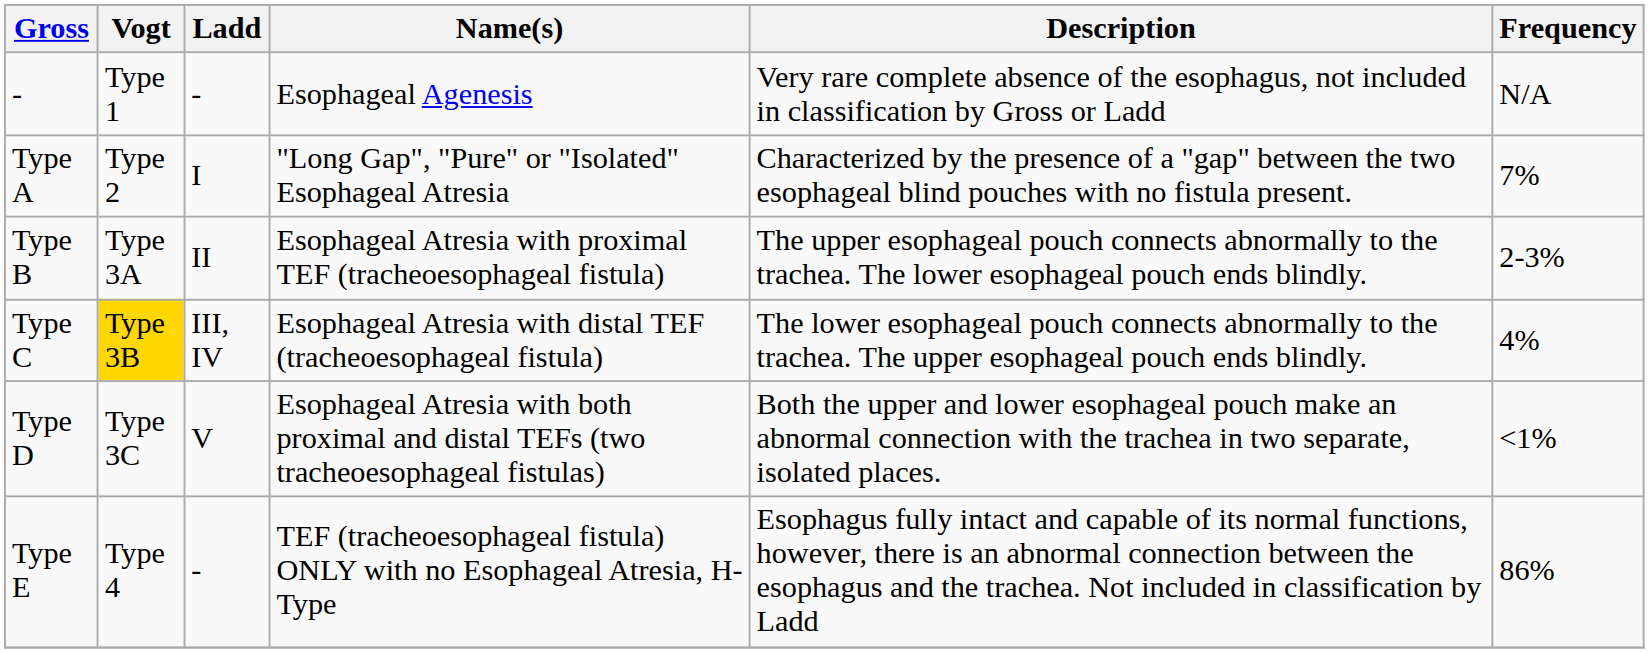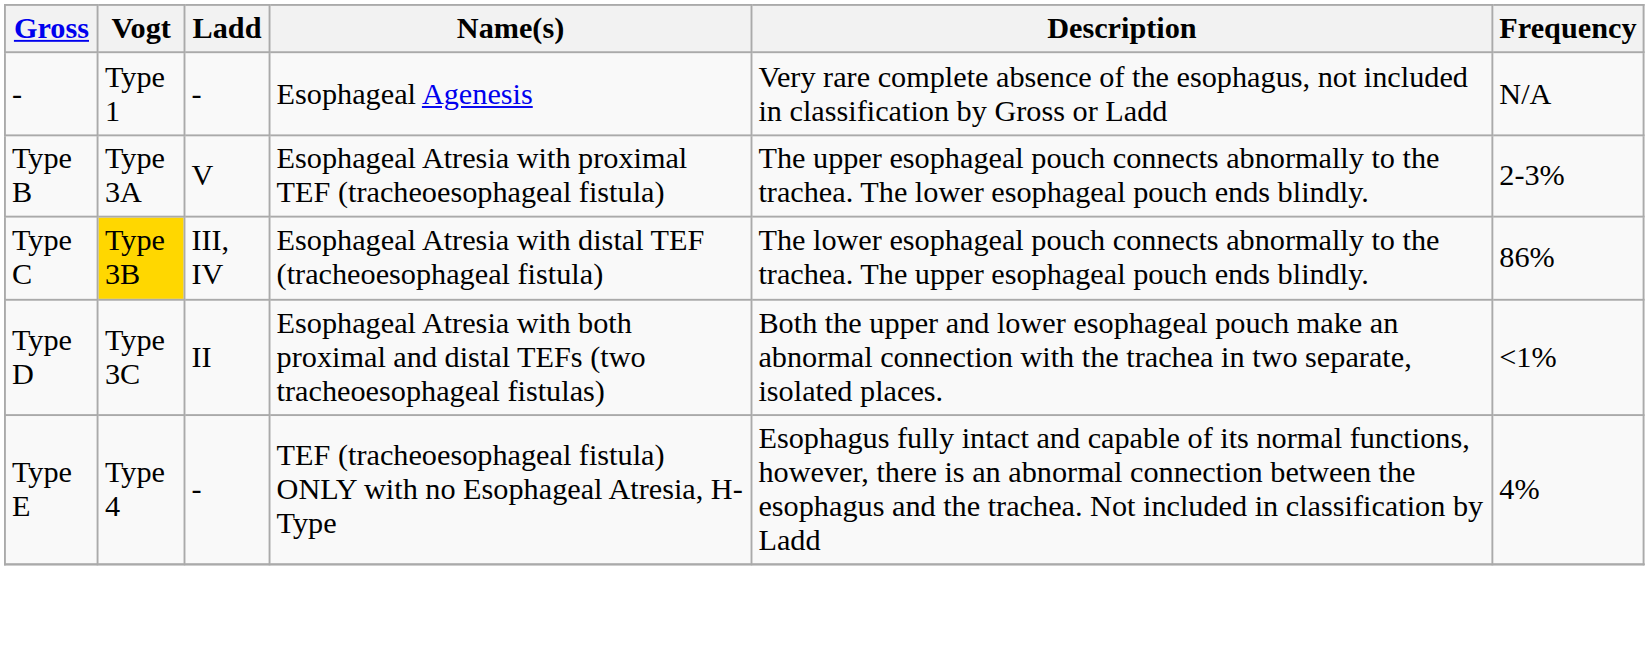- row: Type A | Type 2 | I | "Long Gap", "Pure" or "Isolated" Esophageal Atresia | Characterized by the presence of a "gap" between the two esophageal blind pouches with no fistula present. | 7%
Type B | Ladd: II -> V
Type C | Frequency: 4% -> 86%
Type D | Ladd: V -> II
Type E | Frequency: 86% -> 4%
